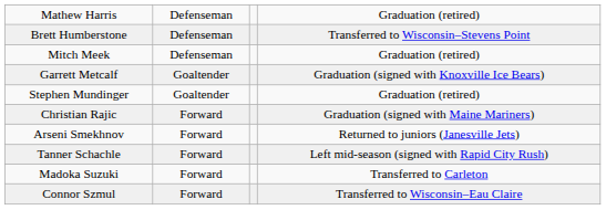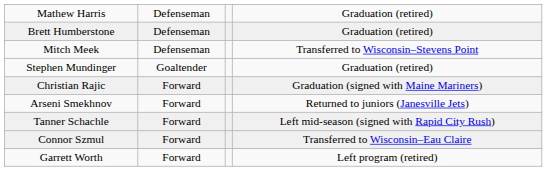Brett Humberstone | column 4: Transferred to Wisconsin–Stevens Point -> Graduation (retired)
Mitch Meek | column 4: Graduation (retired) -> Transferred to Wisconsin–Stevens Point
- row: Garrett Metcalf | Goaltender | Graduation (signed with Knoxville Ice Bears)
- row: Madoka Suzuki | Forward | Transferred to Carleton
+ row: Garrett Worth | Forward | Left program (retired)
